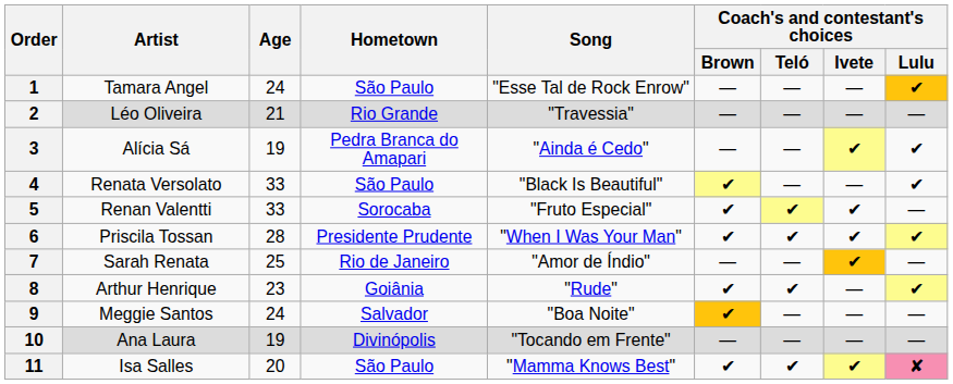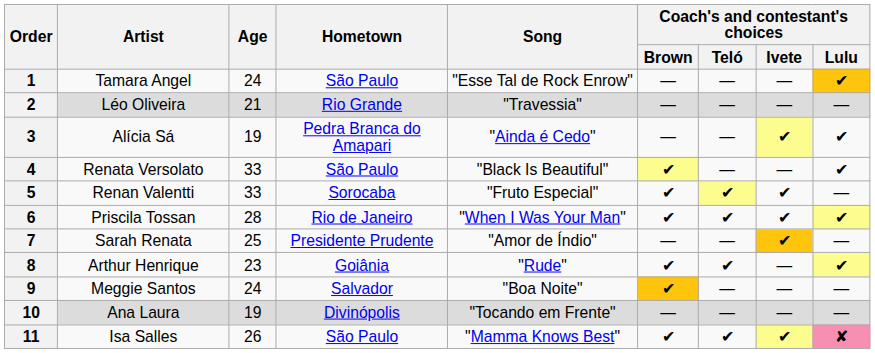6 | Hometown: Presidente Prudente -> Rio de Janeiro
7 | Hometown: Rio de Janeiro -> Presidente Prudente
11 | Age: 20 -> 26
